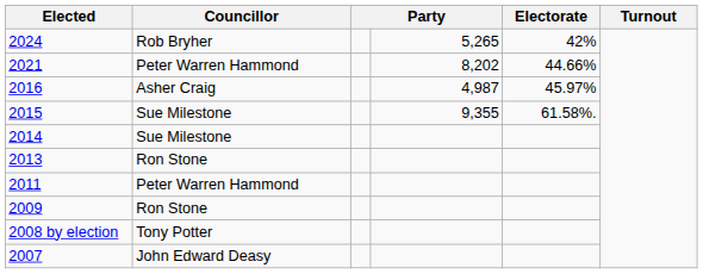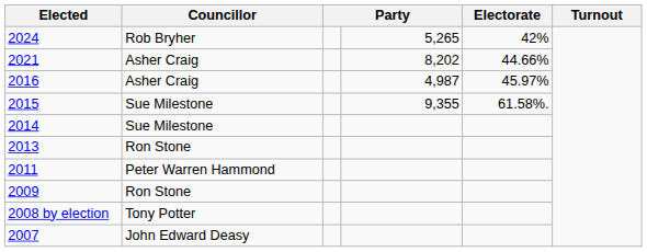2021 | Councillor: Peter Warren Hammond -> Asher Craig
